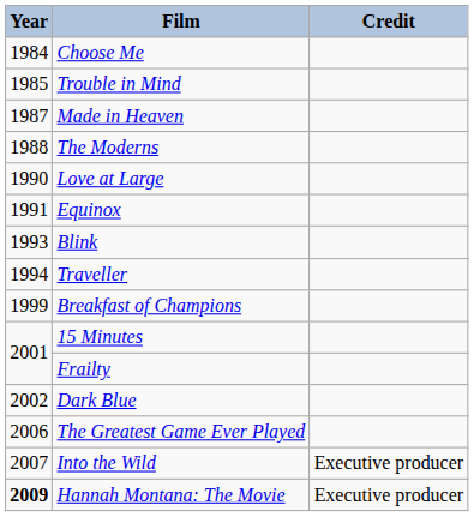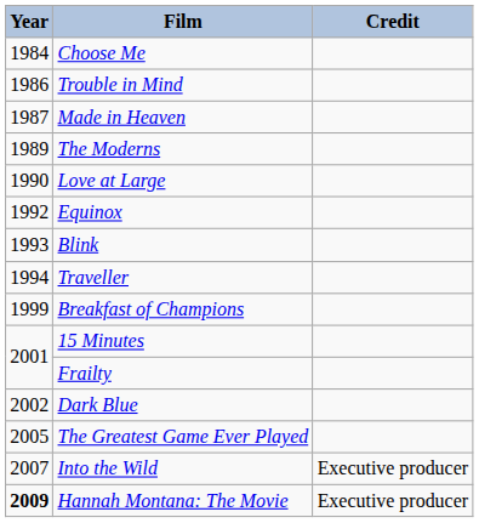Trouble in Mind | Year: 1985 -> 1986
The Moderns | Year: 1988 -> 1989
Equinox | Year: 1991 -> 1992
The Greatest Game Ever Played | Year: 2006 -> 2005
